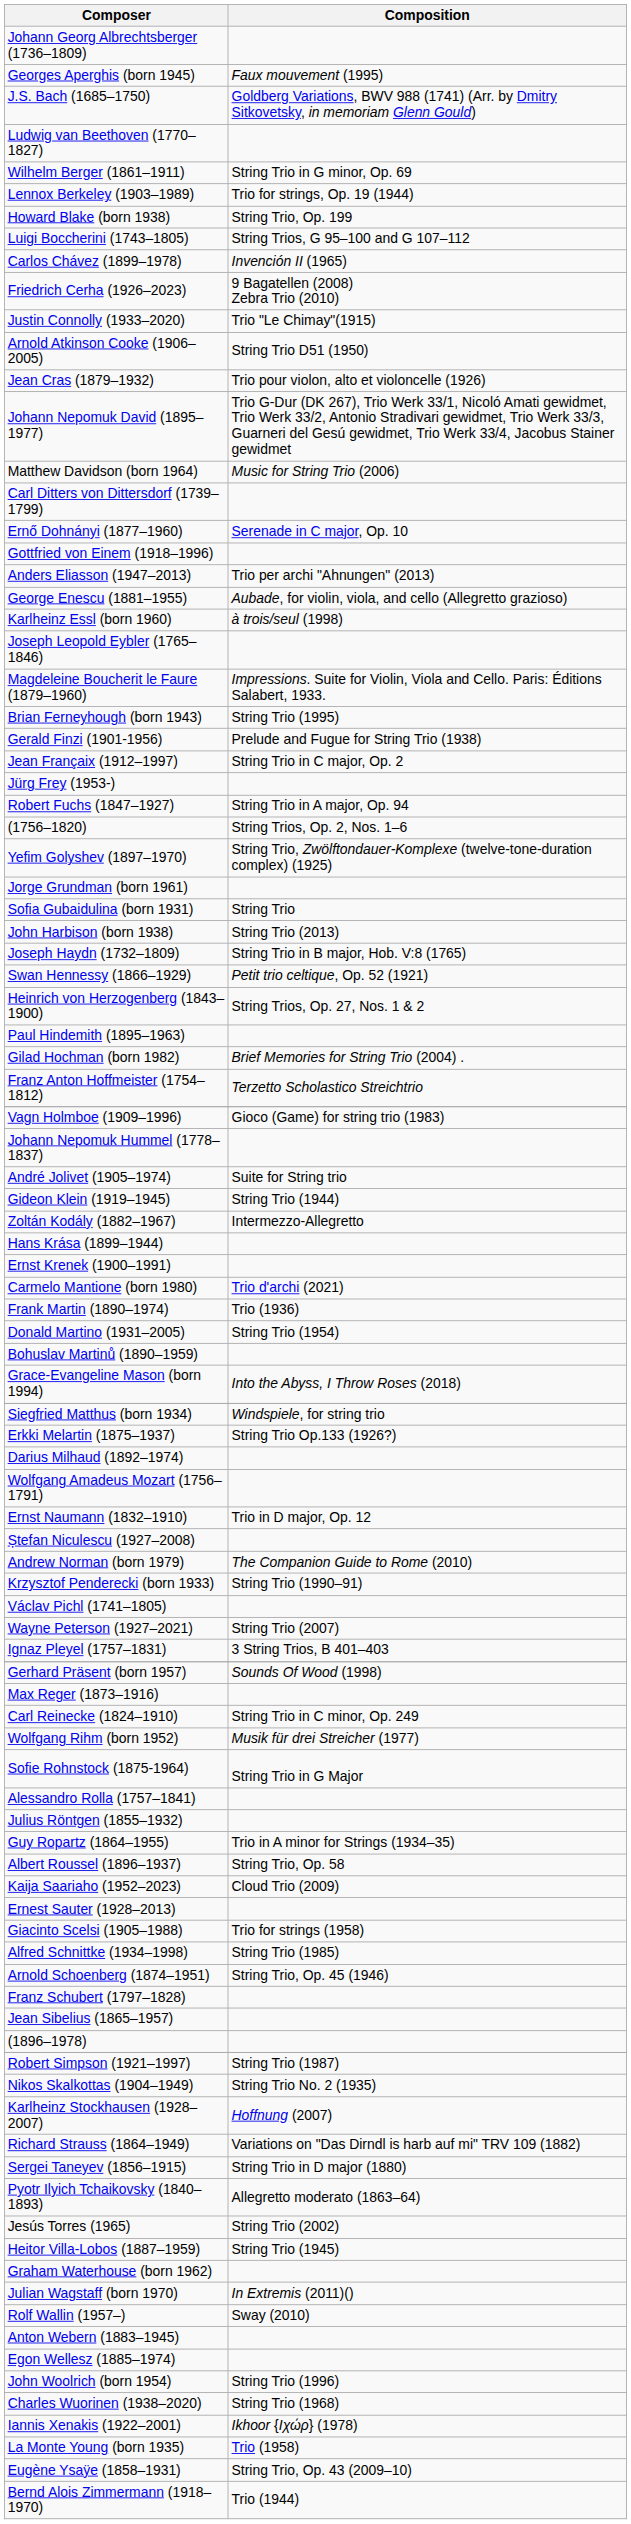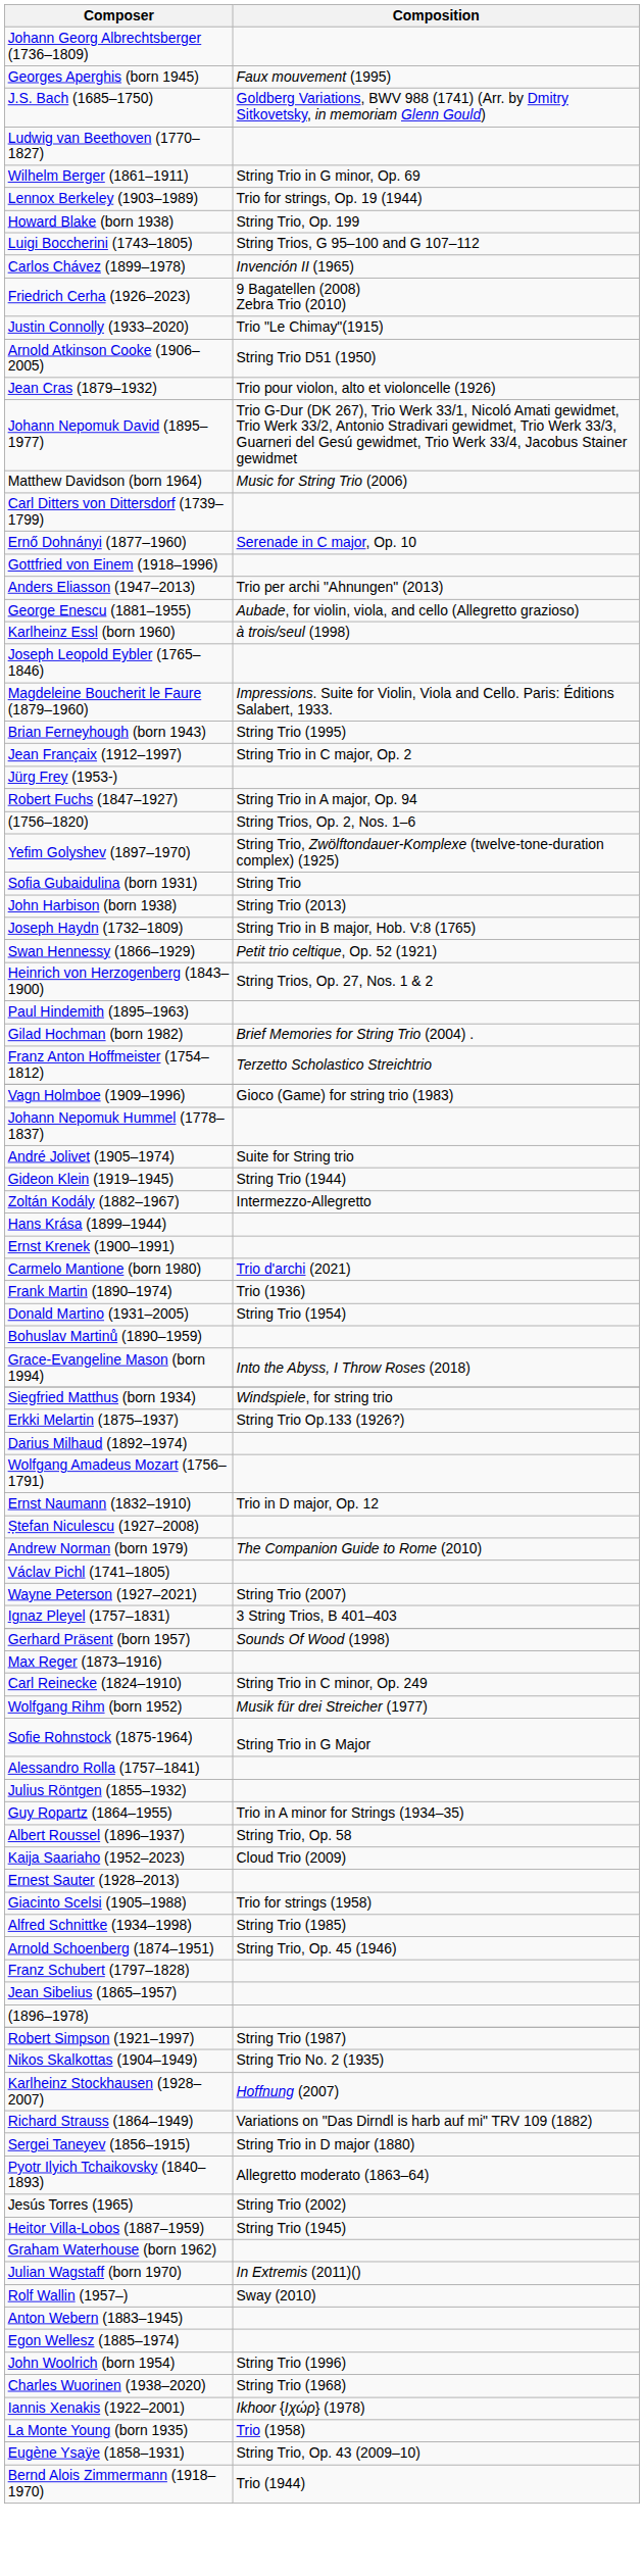- row: Gerald Finzi (1901-1956) | Prelude and Fugue for String Trio (1938)
- row: Jorge Grundman (born 1961)
- row: Krzysztof Penderecki (born 1933) | String Trio (1990–91)
